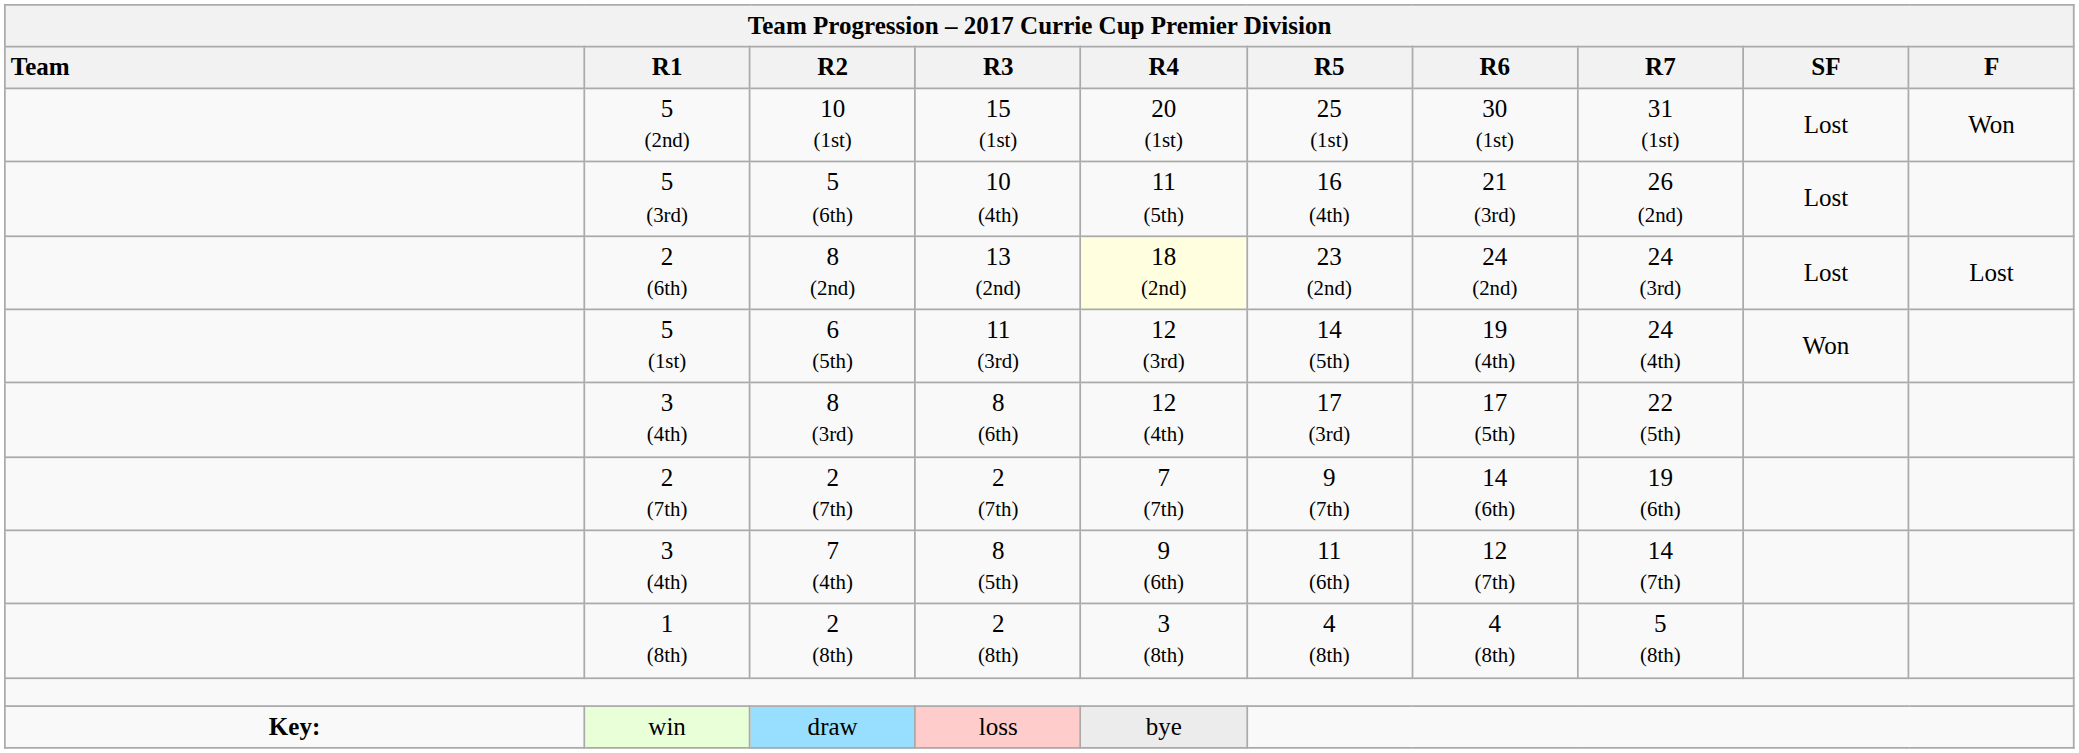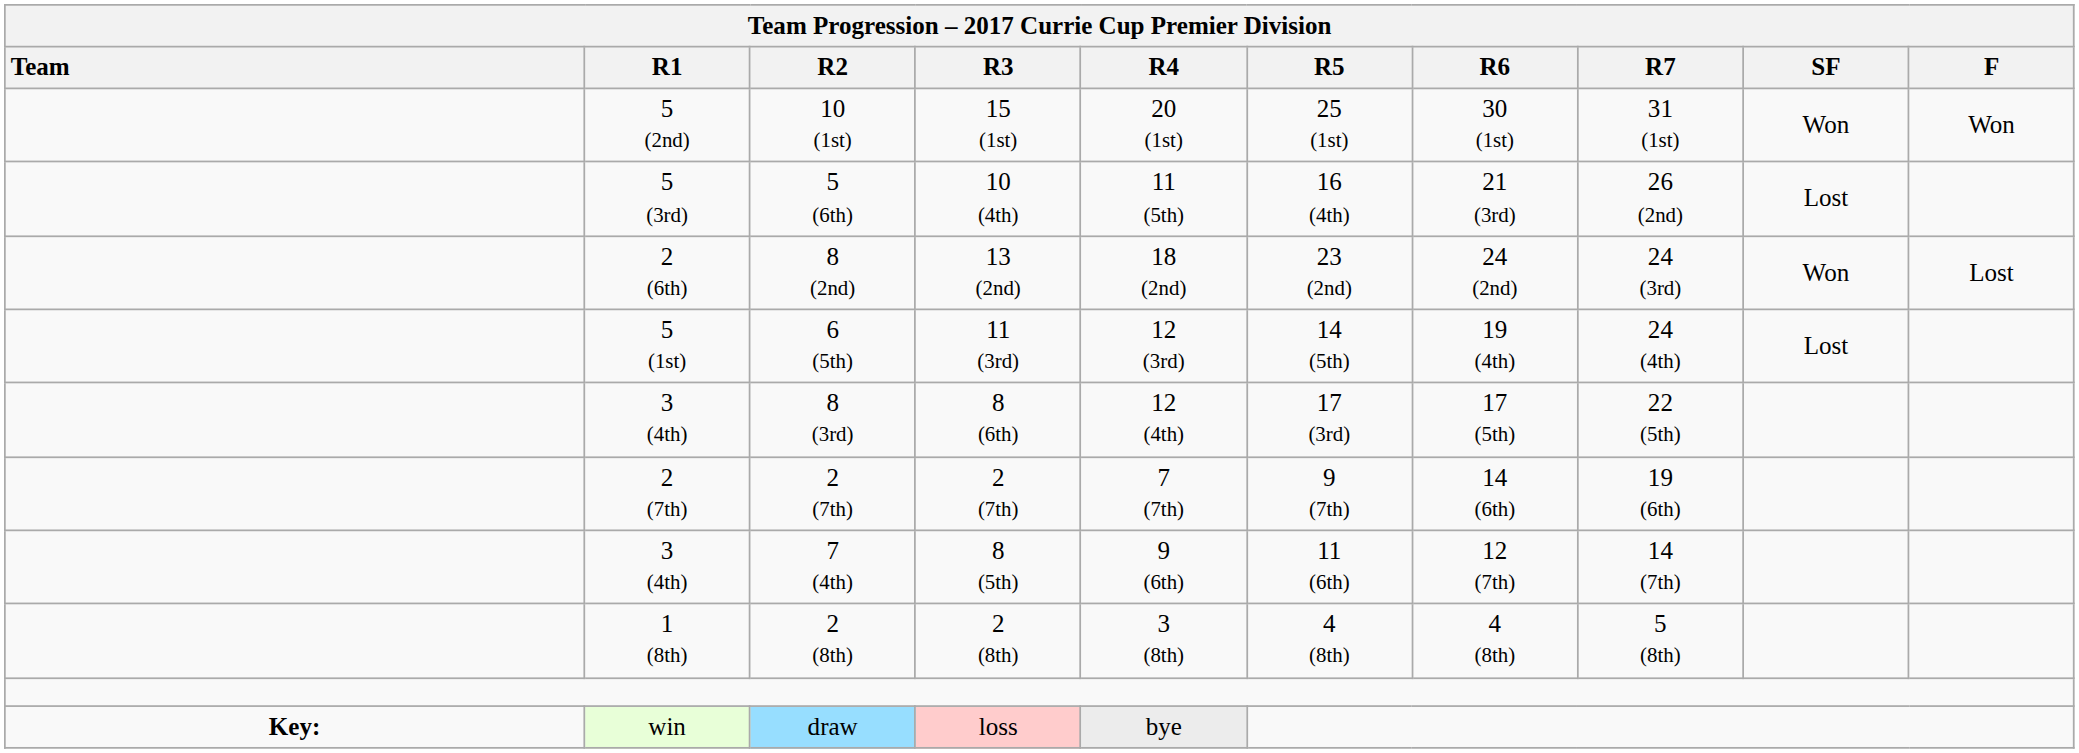10 (1st) | Team Progression – 2017 Currie Cup Premier Division / SF: Lost -> Won
8 (2nd) | Team Progression – 2017 Currie Cup Premier Division / R4: lightyellow background -> no background
8 (2nd) | Team Progression – 2017 Currie Cup Premier Division / SF: Lost -> Won
6 (5th) | Team Progression – 2017 Currie Cup Premier Division / SF: Won -> Lost
